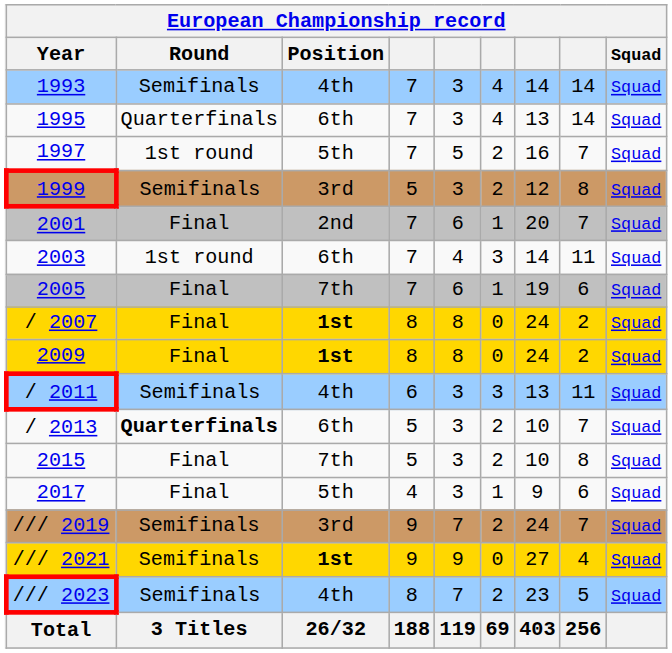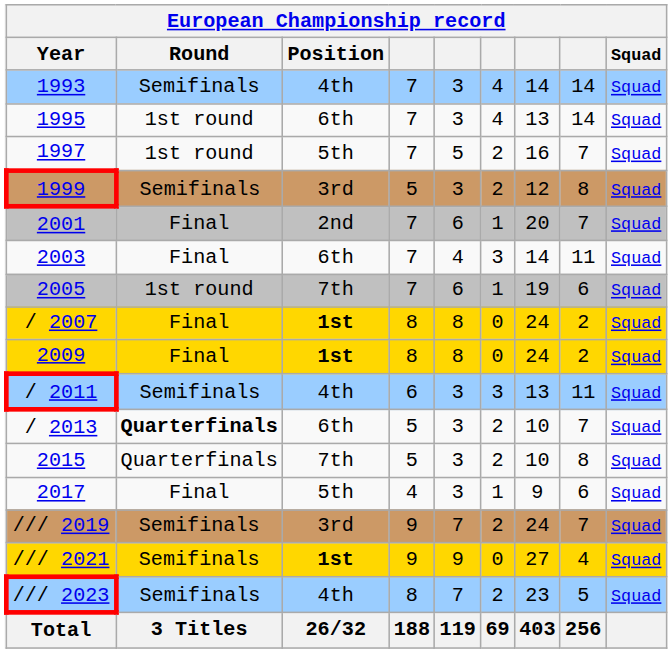1995 | Round: Quarterfinals -> 1st round
2003 | Round: 1st round -> Final
2005 | Round: Final -> 1st round
2015 | Round: Final -> Quarterfinals
